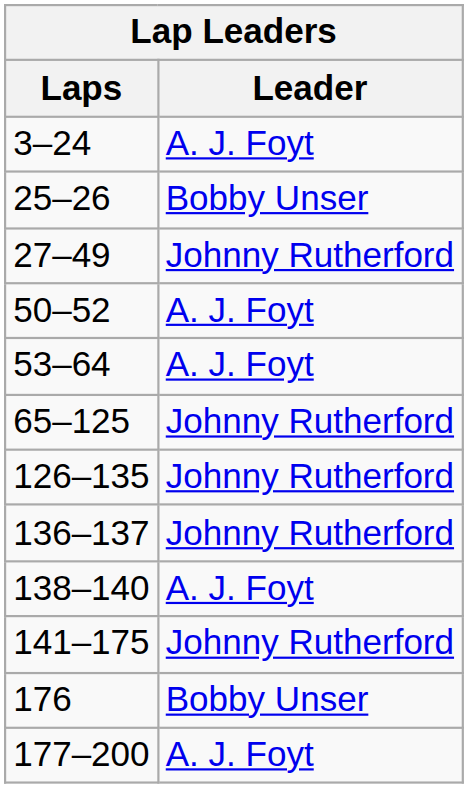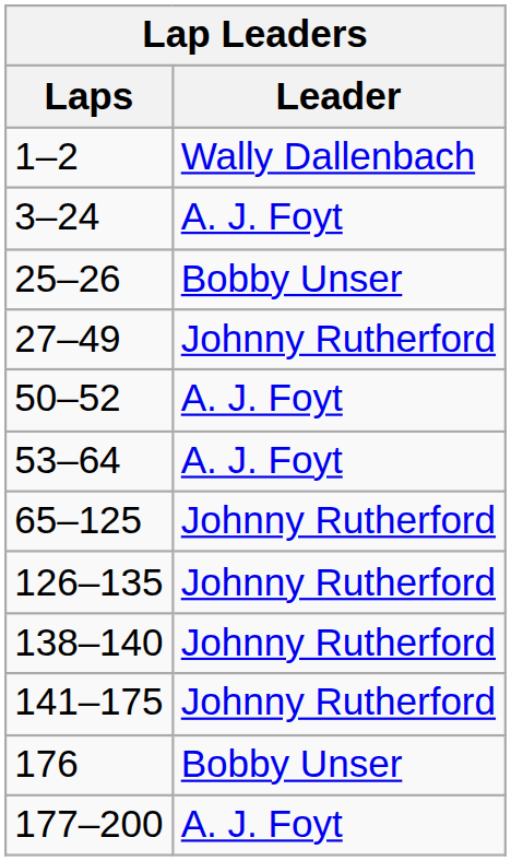+ row: 1–2 | Wally Dallenbach
- row: 136–137 | Johnny Rutherford
138–140 | Leader: A. J. Foyt -> Johnny Rutherford
